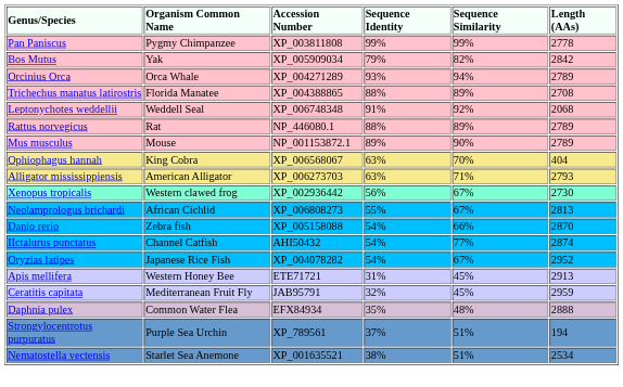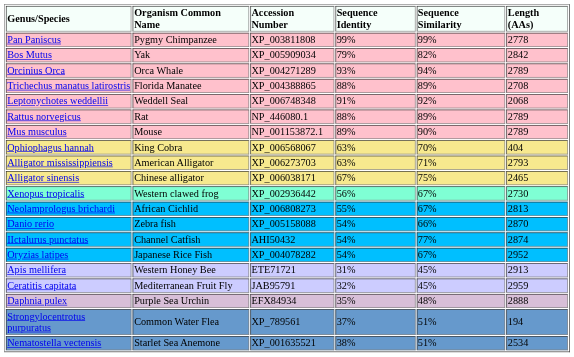+ row: Alligator sinensis | Chinese alligator | XP_006038171 | 67% | 75% | 2465
Daphnia pulex | Organism Common Name: Common Water Flea -> Purple Sea Urchin
Strongylocentrotus purpuratus | Organism Common Name: Purple Sea Urchin -> Common Water Flea
